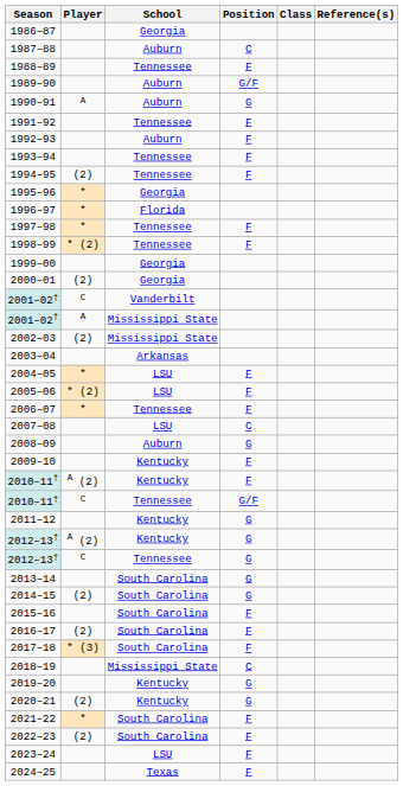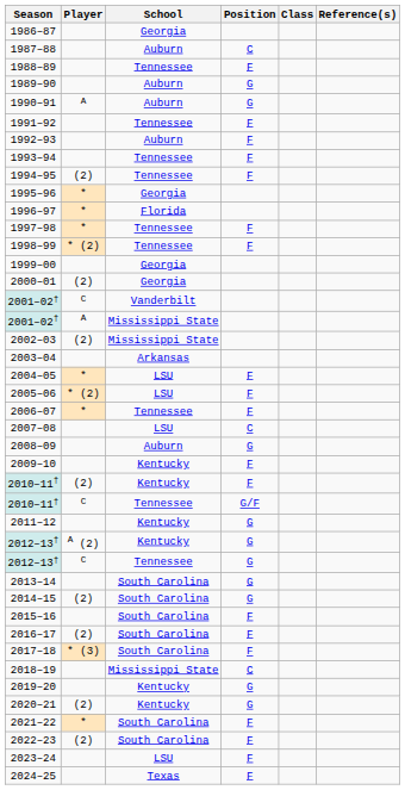1989–90 | Position: G/F -> G
2010–11† / Kentucky | Player: A (2) -> (2)
